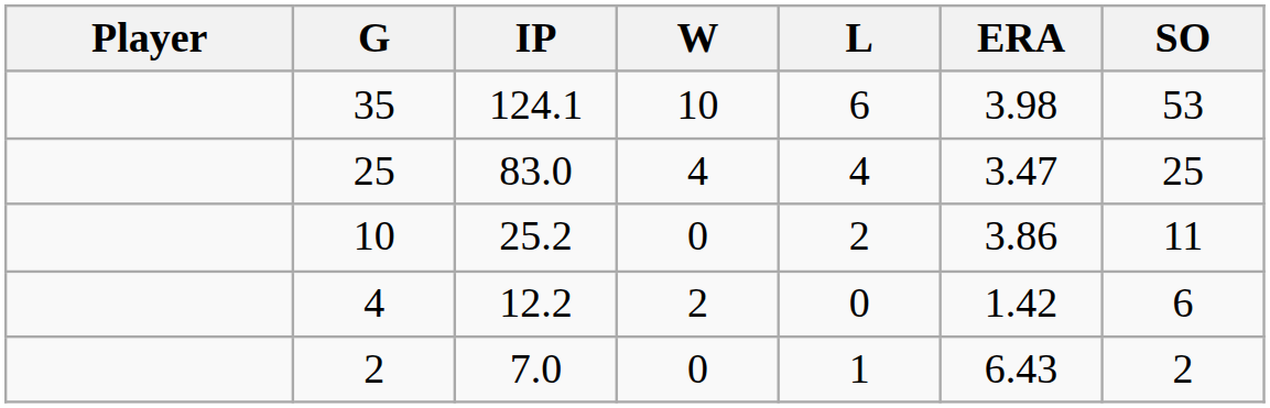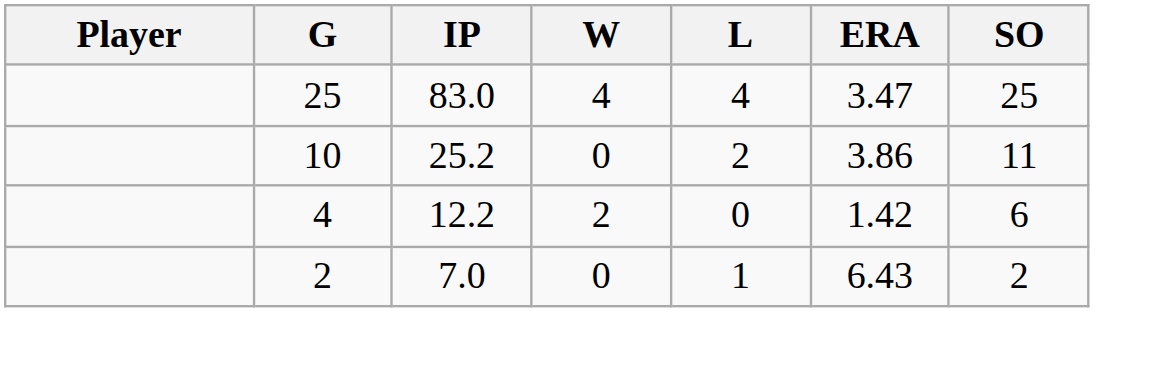- row: 35 | 124.1 | 10 | 6 | 3.98 | 53
